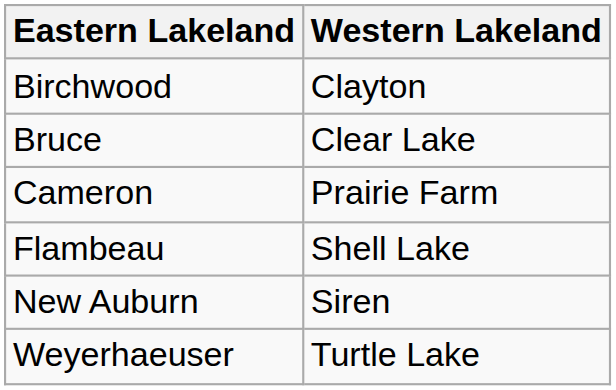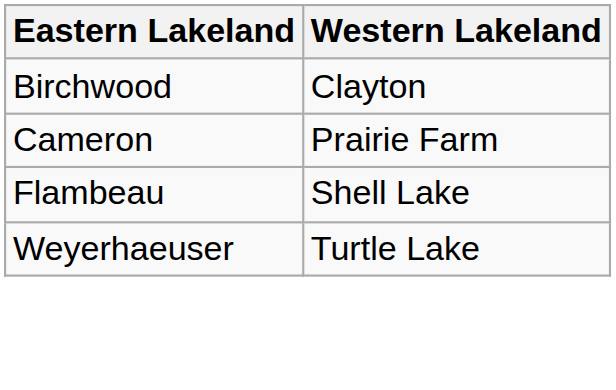- row: Bruce | Clear Lake
- row: New Auburn | Siren
